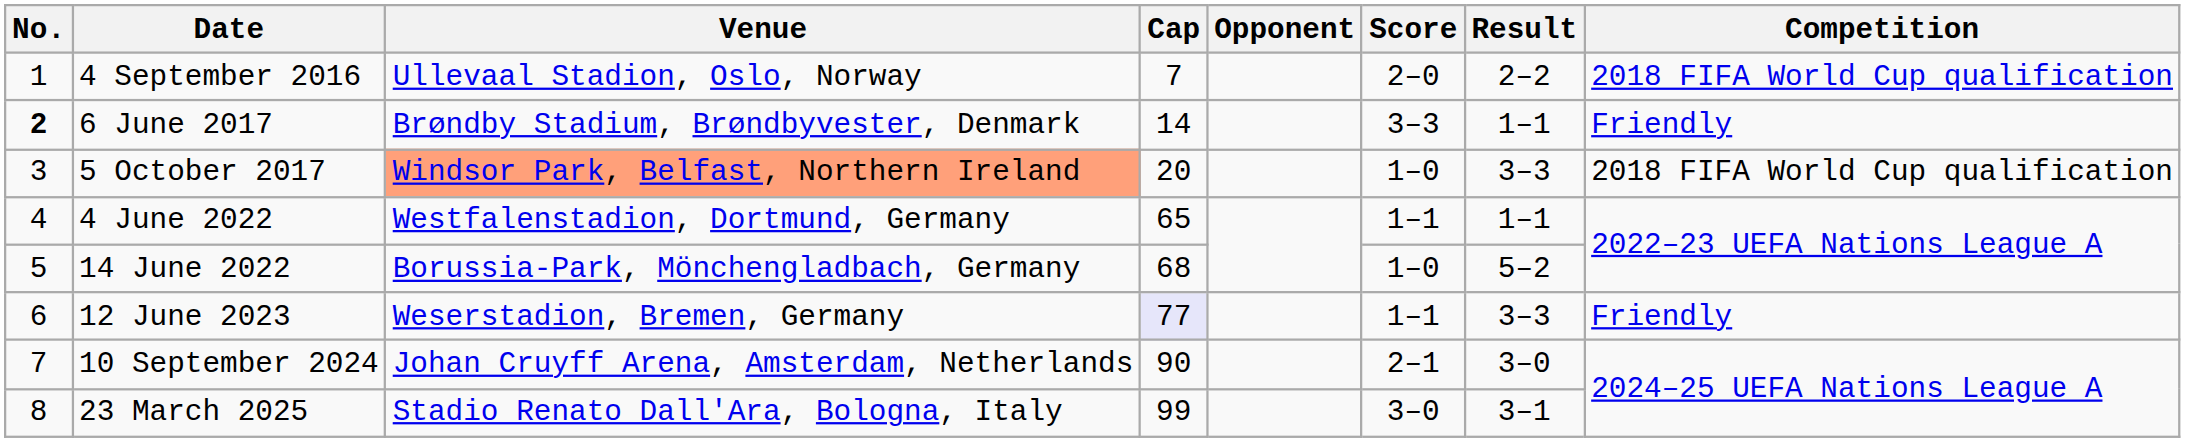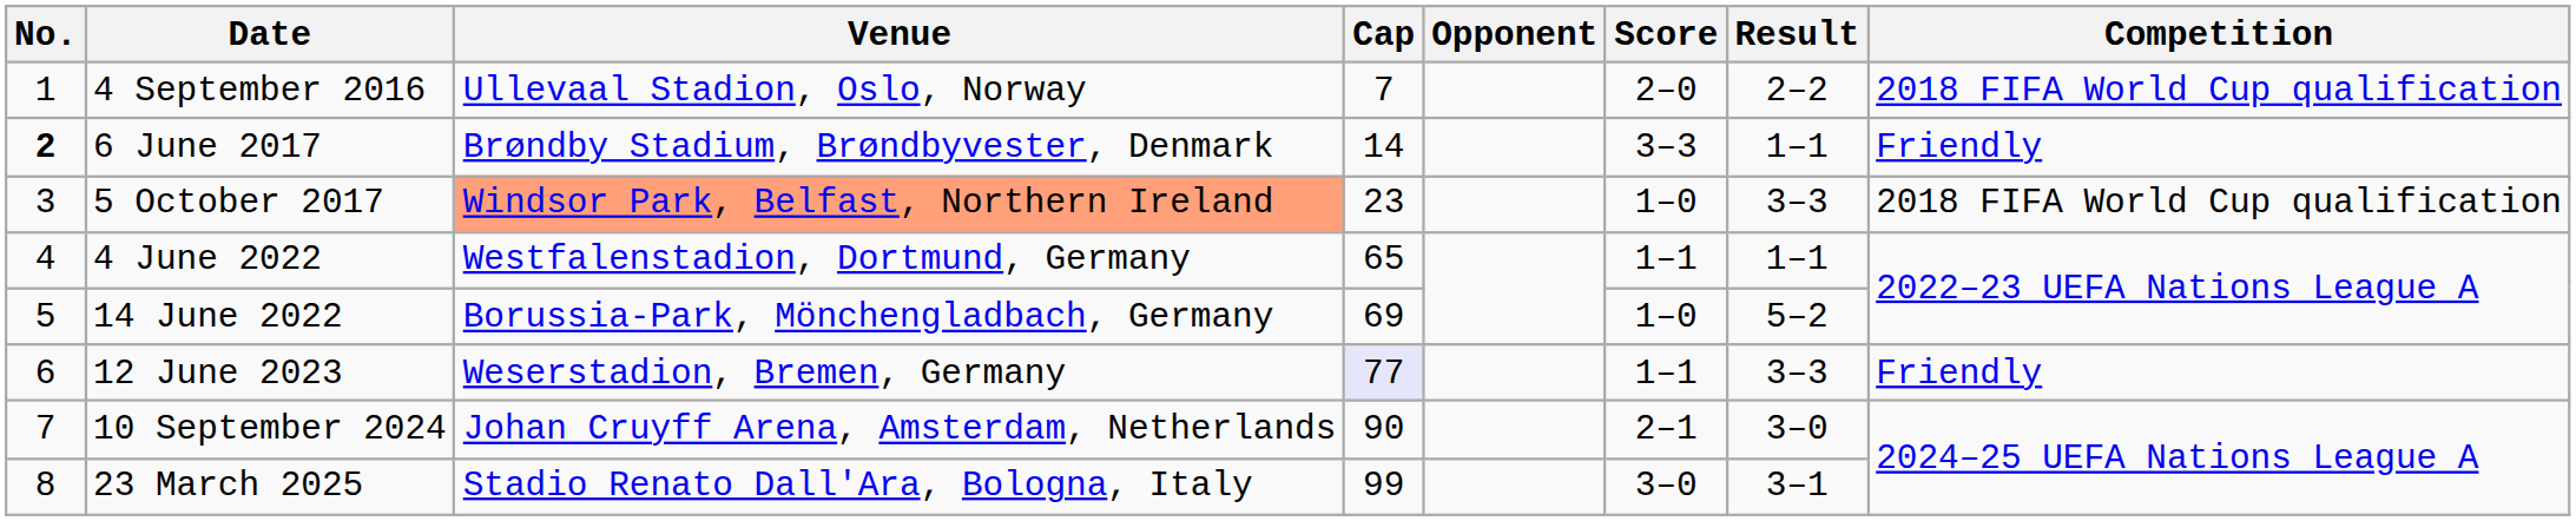5 October 2017 | Cap: 20 -> 23
14 June 2022 | Cap: 68 -> 69
